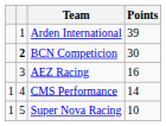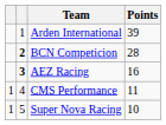BCN Competicion | Points: 30 -> 28
AEZ Racing | column 2: normal -> bold
CMS Performance | Points: 14 -> 11
